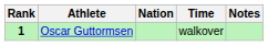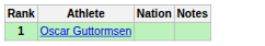- column: Time | walkover
